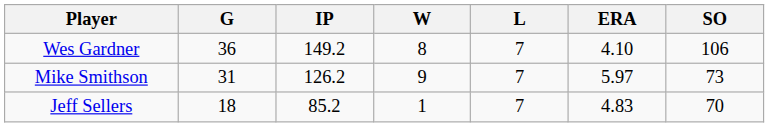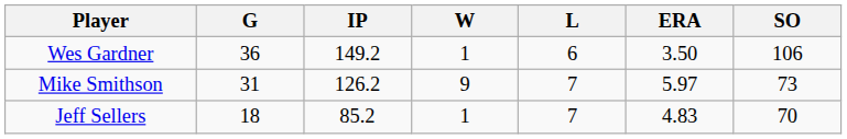Wes Gardner | W: 8 -> 1
Wes Gardner | L: 7 -> 6
Wes Gardner | ERA: 4.10 -> 3.50
